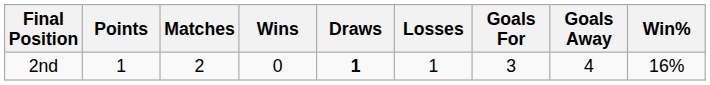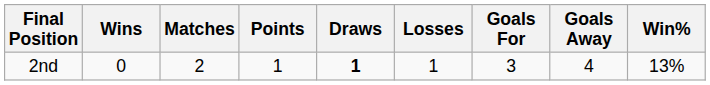columns swapped: Points <-> Wins
2nd | Win%: 16% -> 13%
